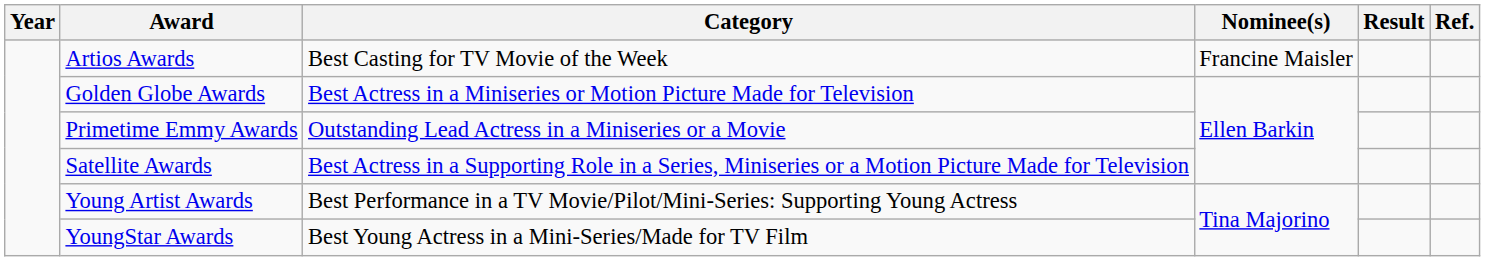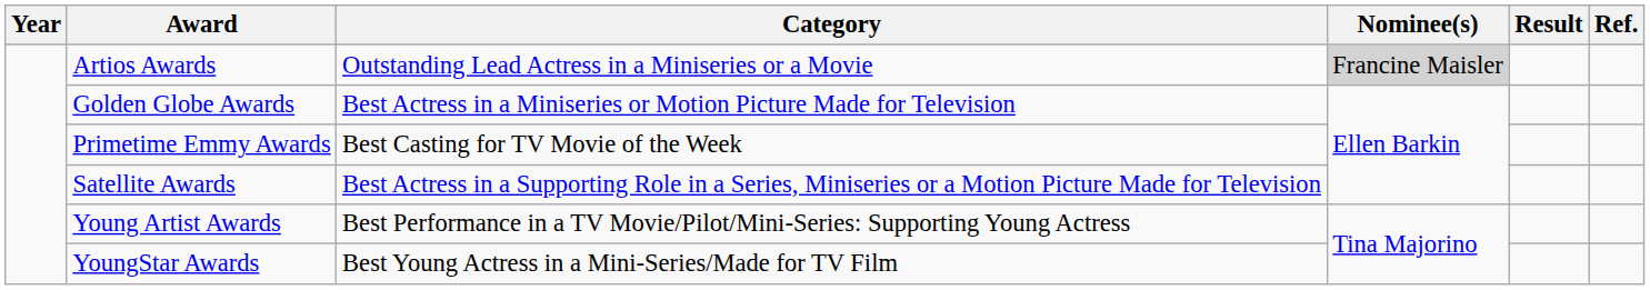Artios Awards | Category: Best Casting for TV Movie of the Week -> Outstanding Lead Actress in a Miniseries or a Movie
Artios Awards | Nominee(s): no background -> lightgrey background
Primetime Emmy Awards | Category: Outstanding Lead Actress in a Miniseries or a Movie -> Best Casting for TV Movie of the Week
